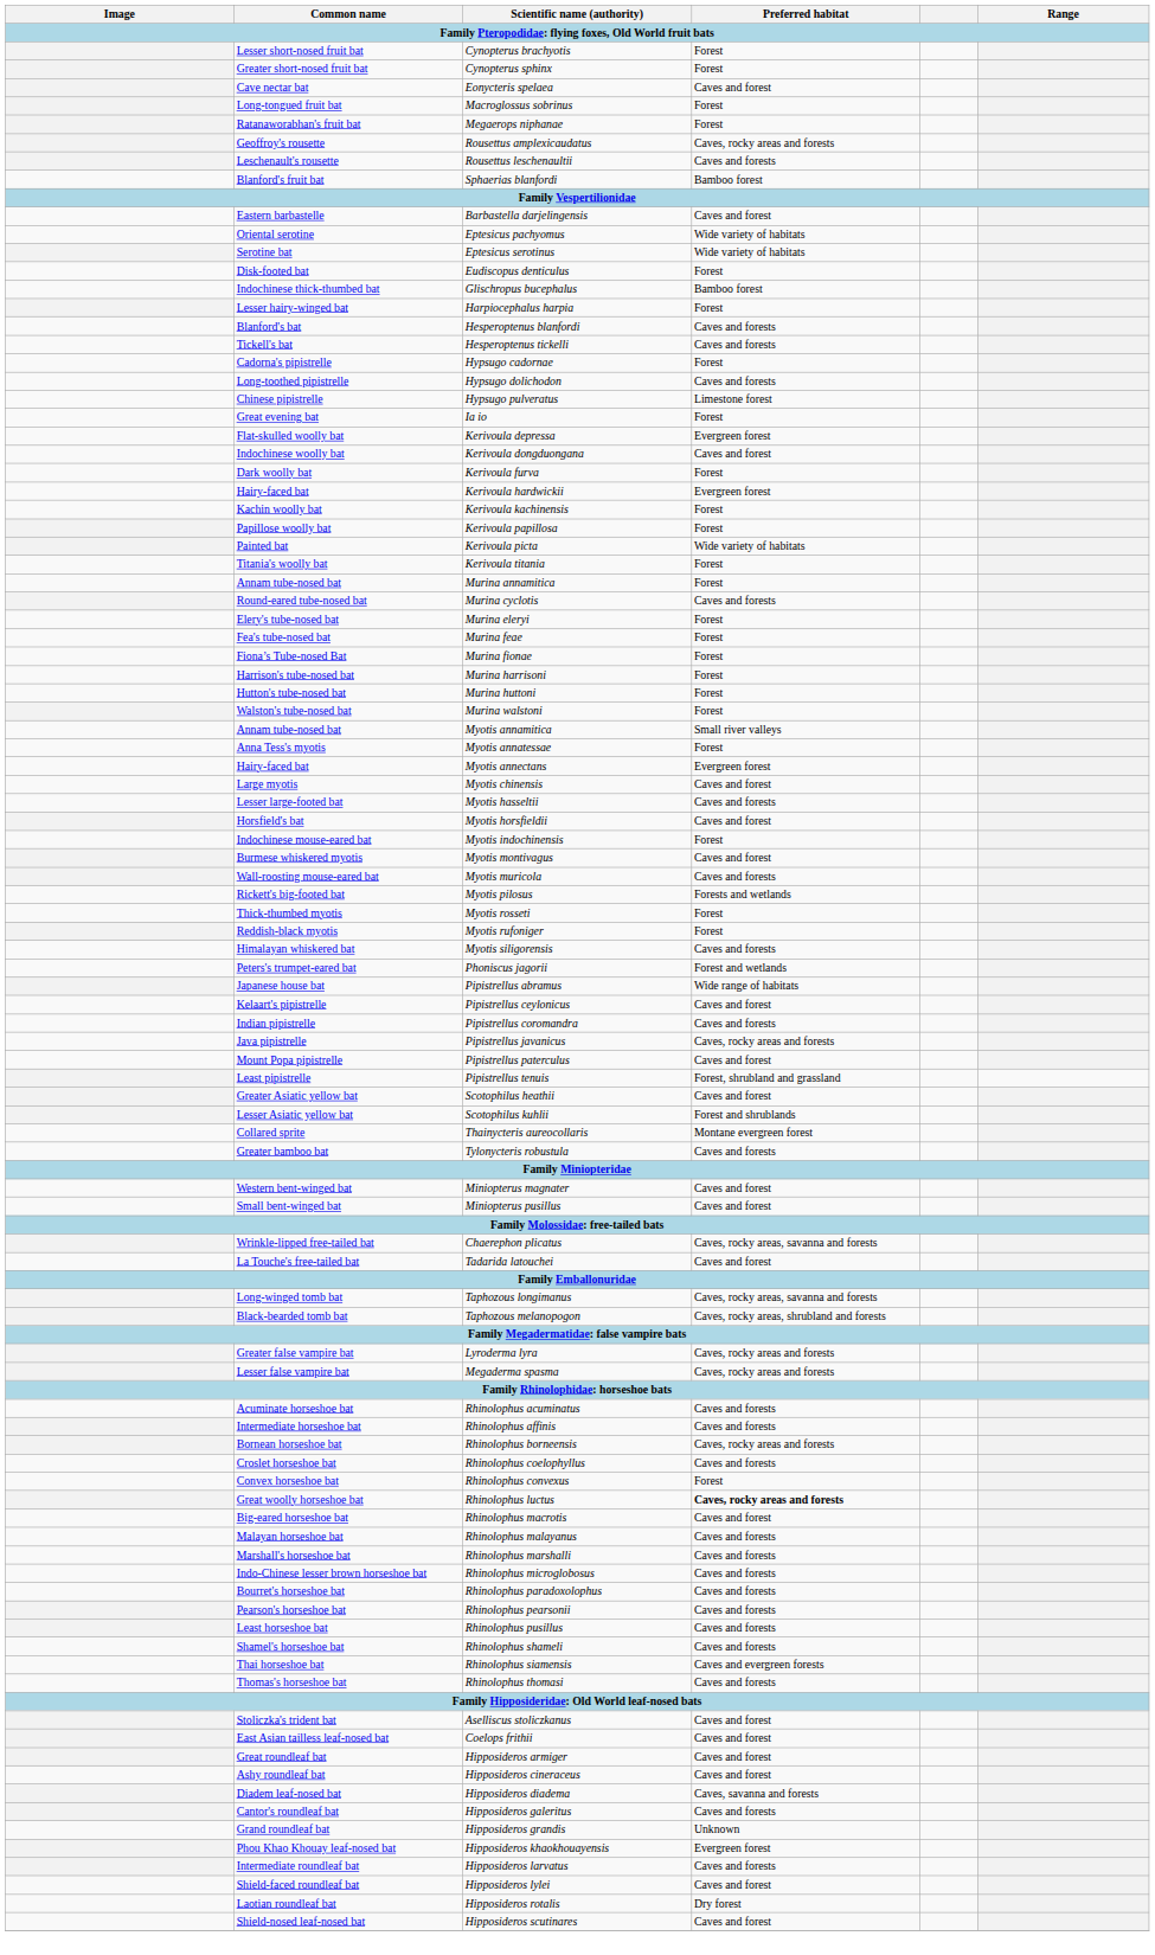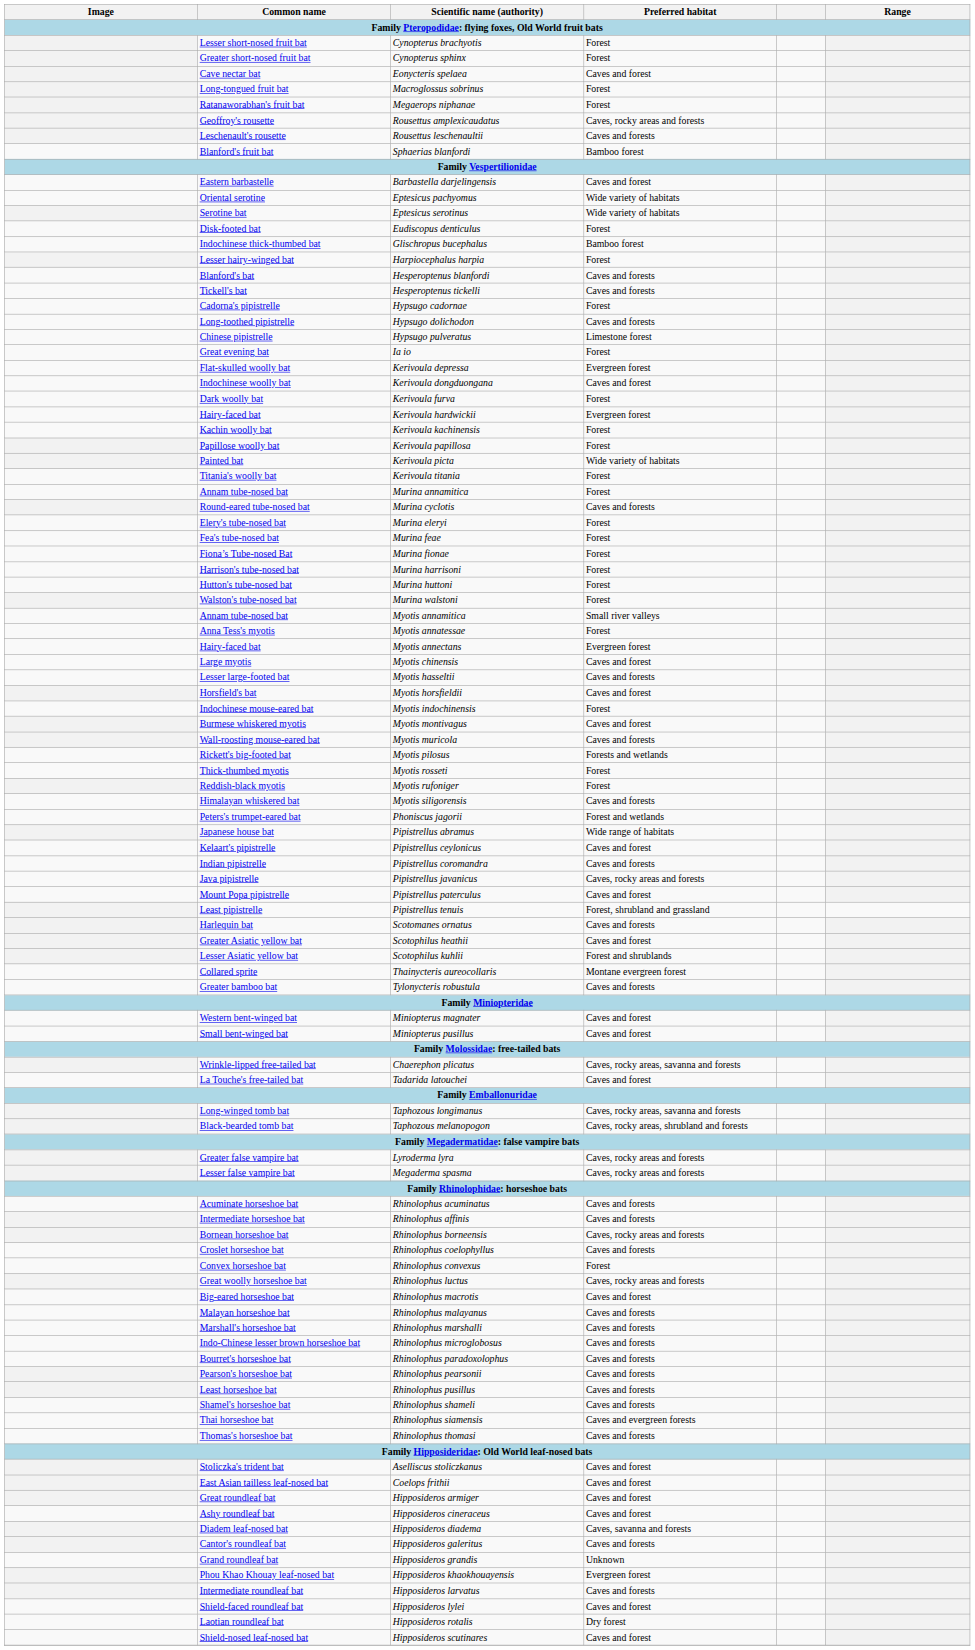+ row: Harlequin bat | Scotomanes ornatus | Caves and forests
Rhinolophus luctus | Preferred habitat: bold -> normal
